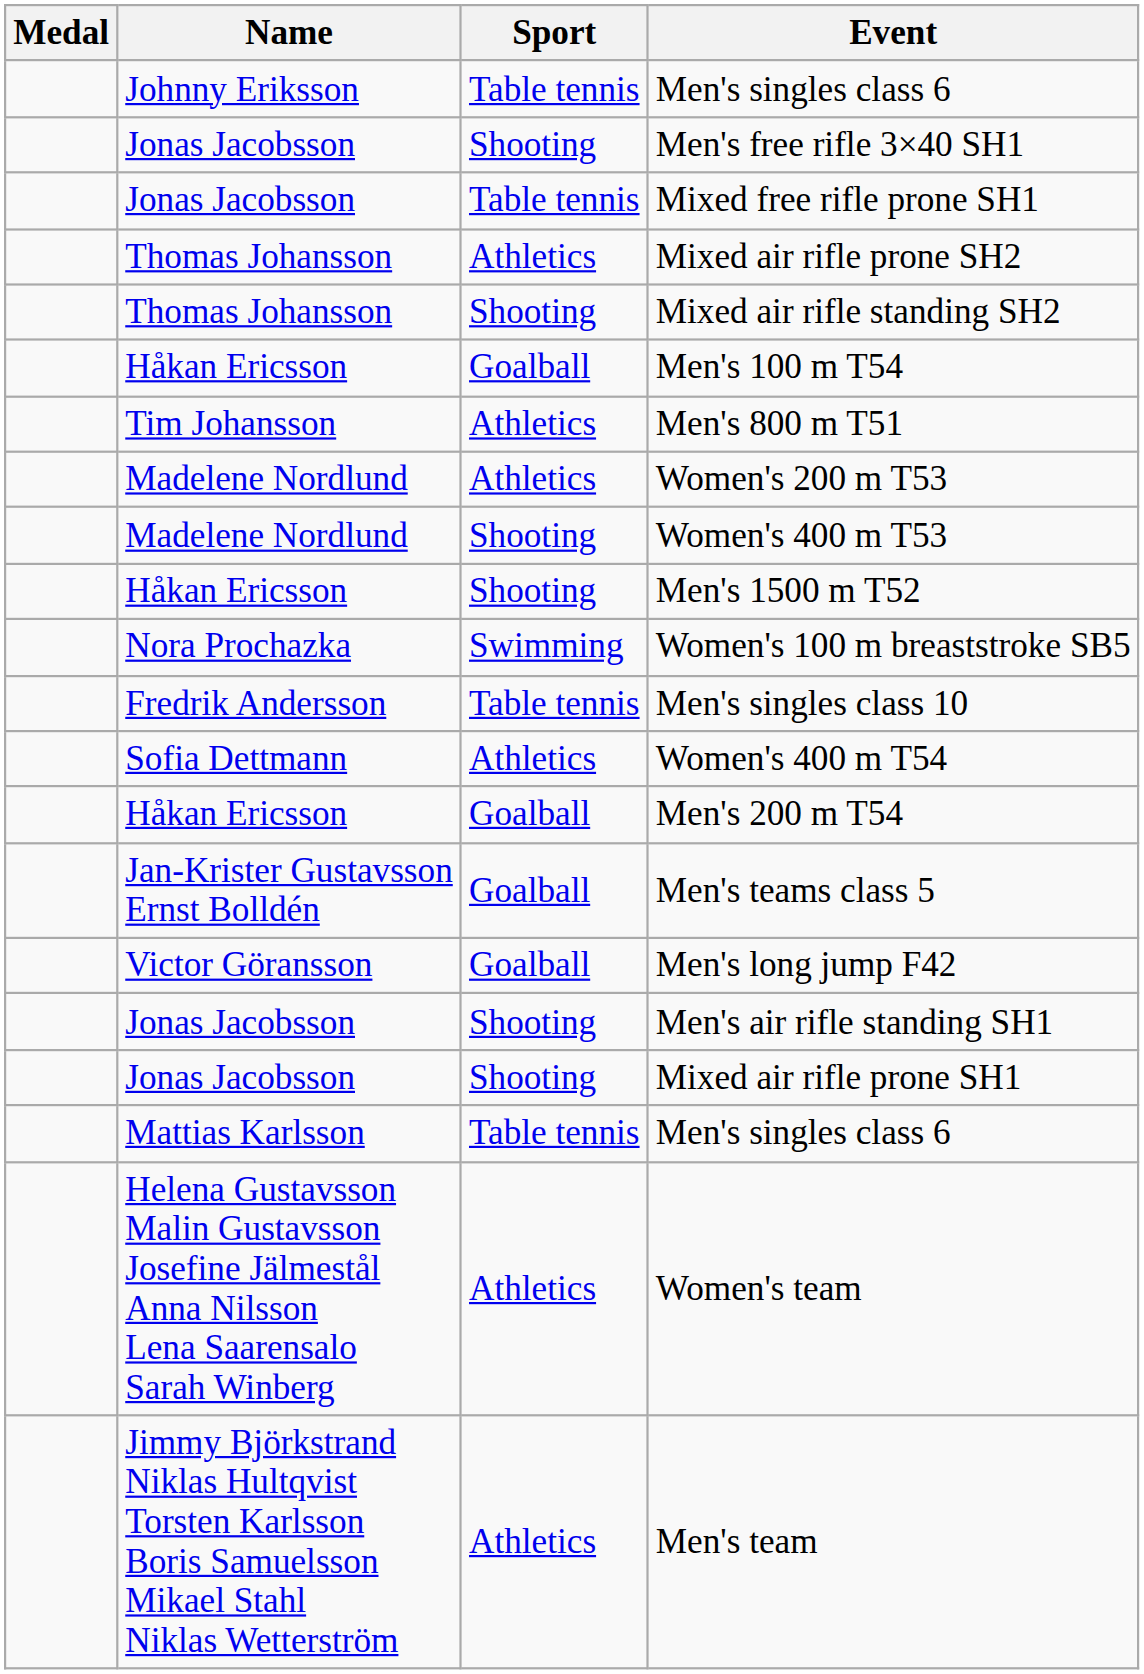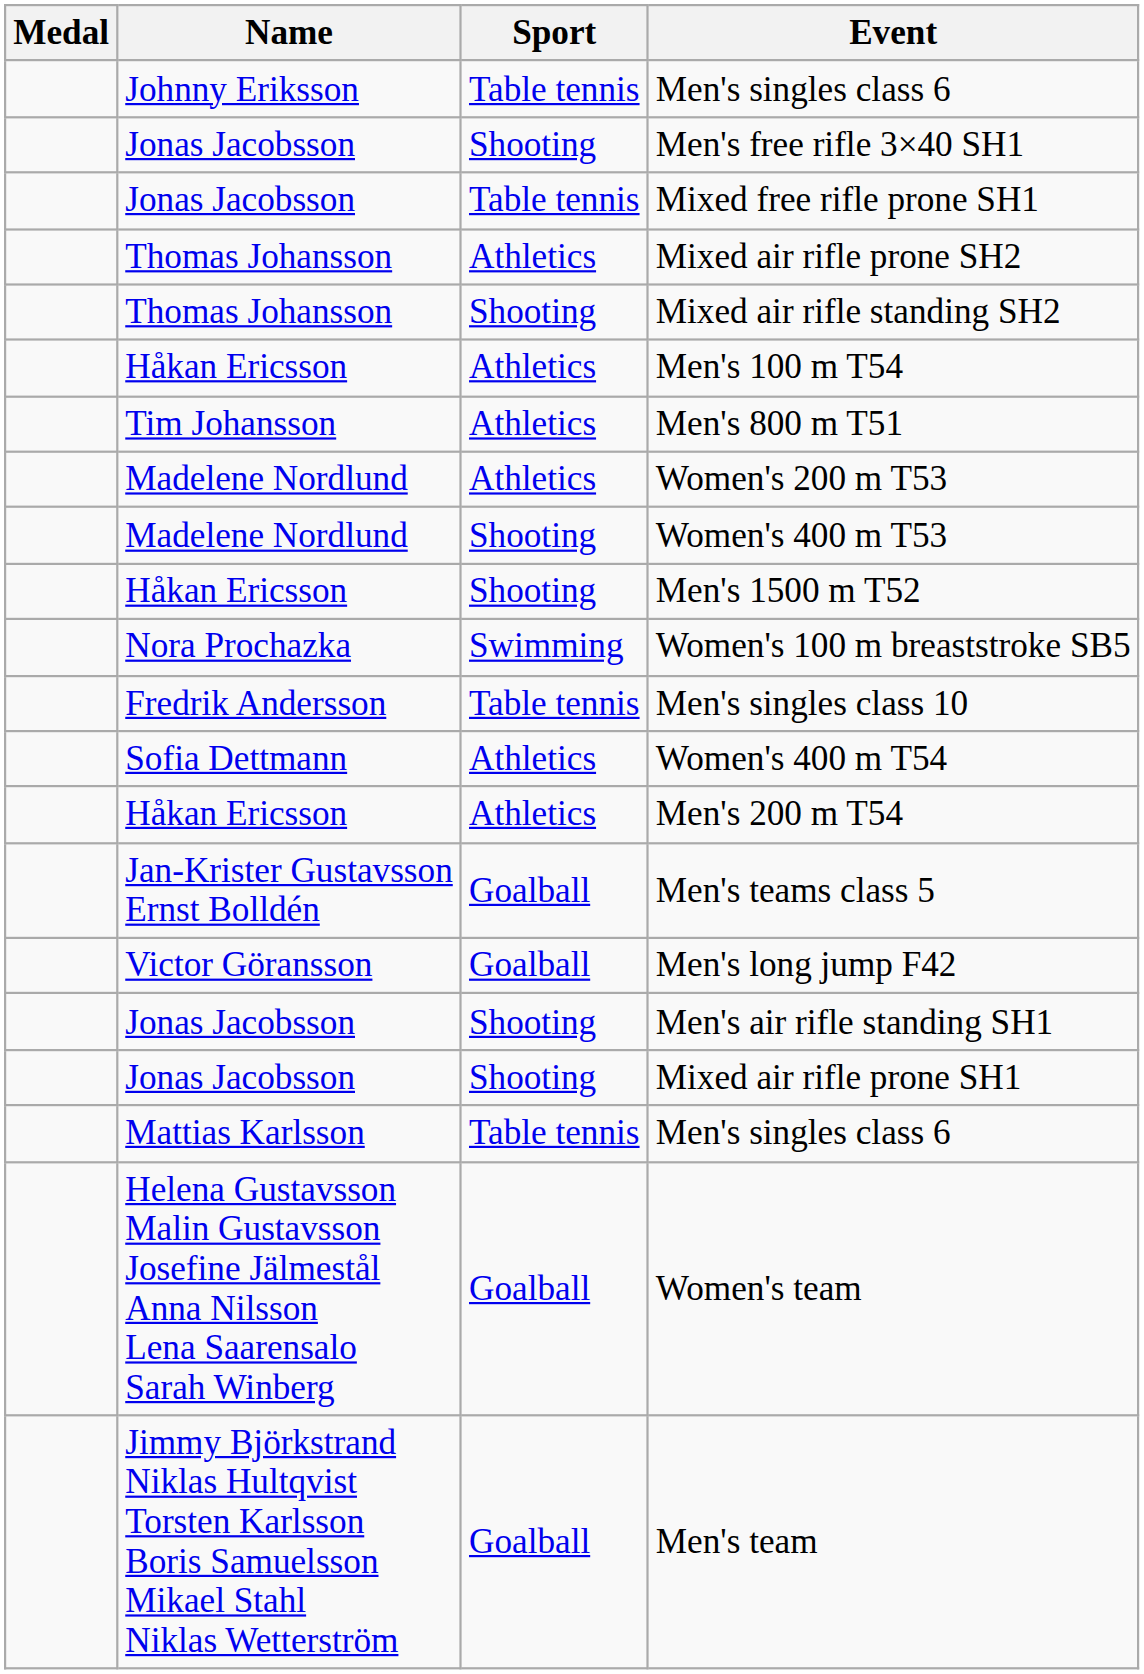Men's 100 m T54 | Sport: Goalball -> Athletics
Men's 200 m T54 | Sport: Goalball -> Athletics
Women's team | Sport: Athletics -> Goalball
Men's team | Sport: Athletics -> Goalball
